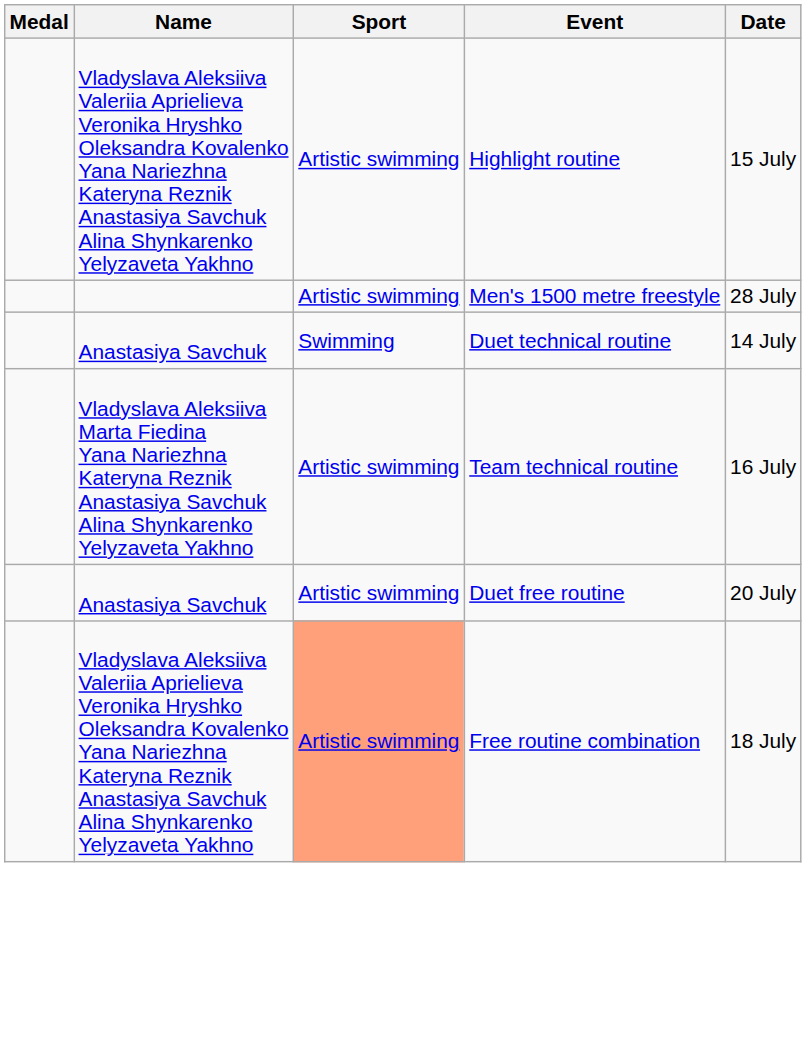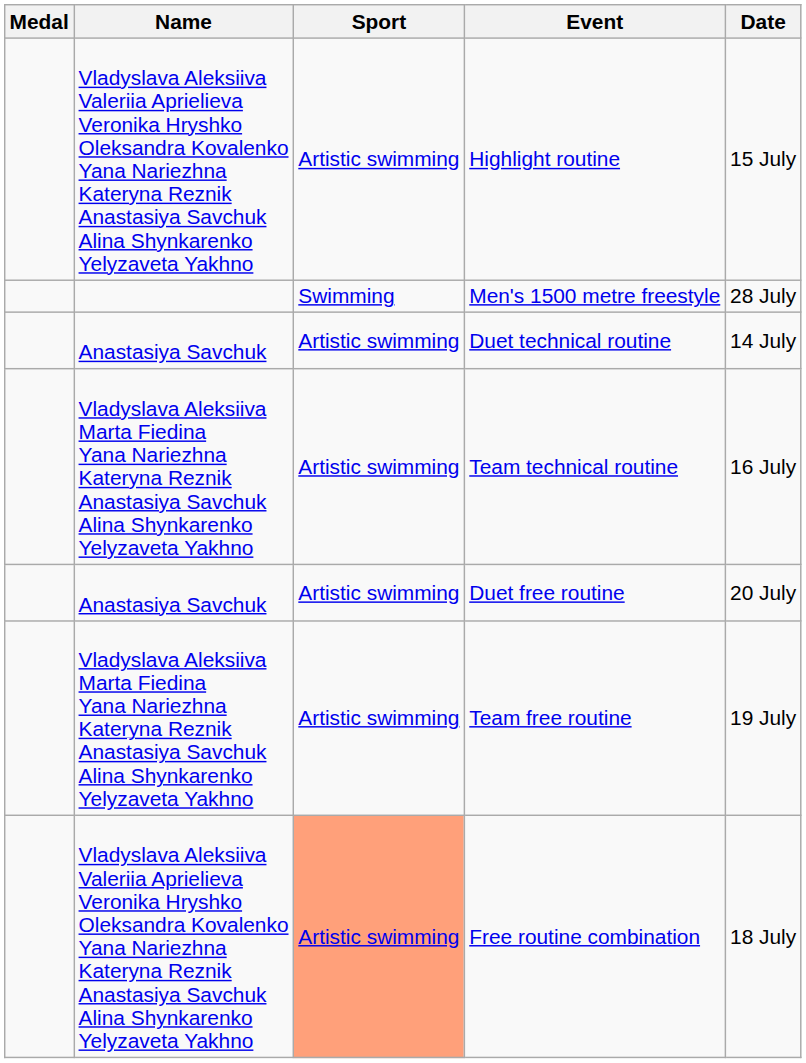Men's 1500 metre freestyle | Sport: Artistic swimming -> Swimming
Duet technical routine | Sport: Swimming -> Artistic swimming
+ row: Vladyslava Aleksiiva Marta Fiedina Yana Nariezhna Kateryna Reznik Anastasiya Savchuk Alina Shynkarenko Yelyzaveta Yakhno | Artistic swimming | Team free routine | 19 July
